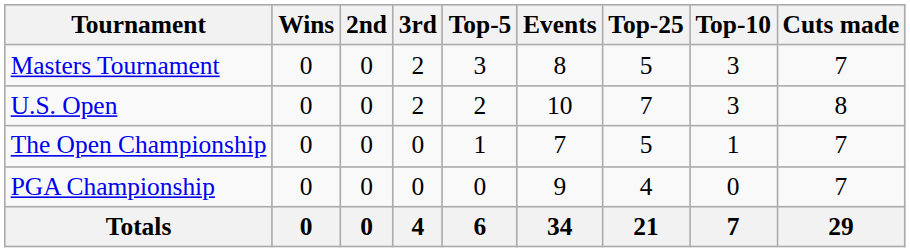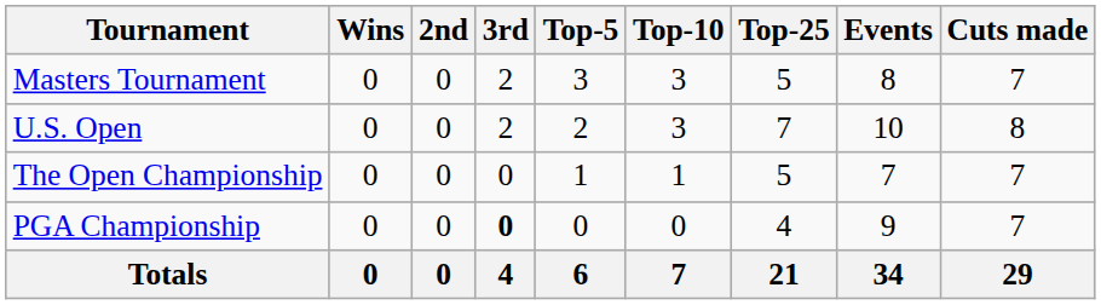columns swapped: Top-10 <-> Events
PGA Championship | 3rd: normal -> bold
